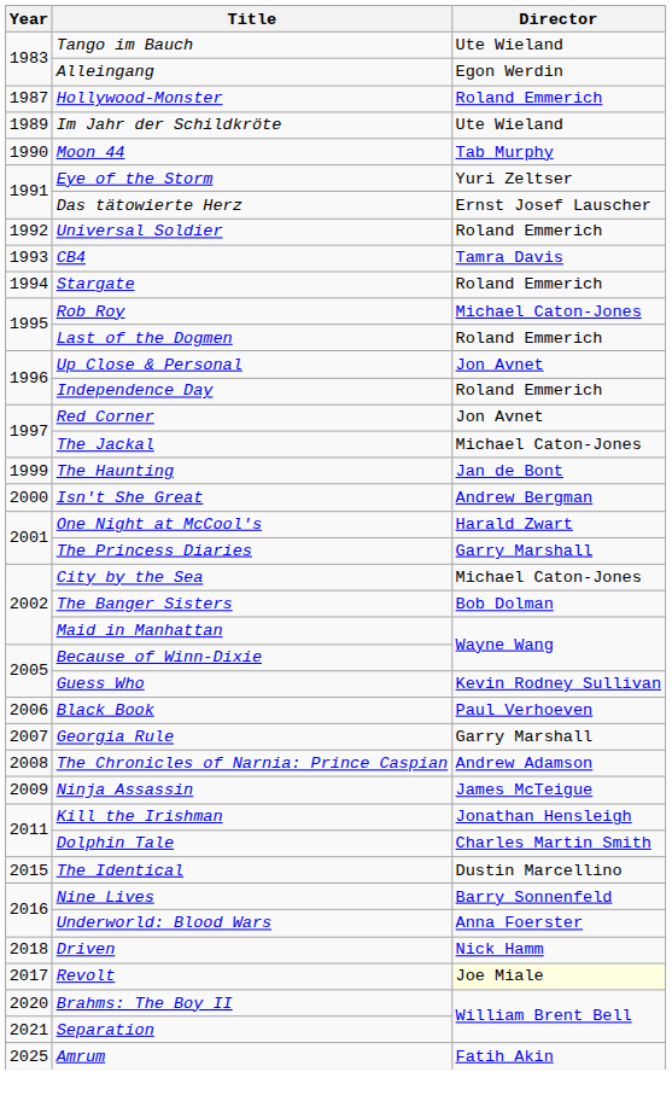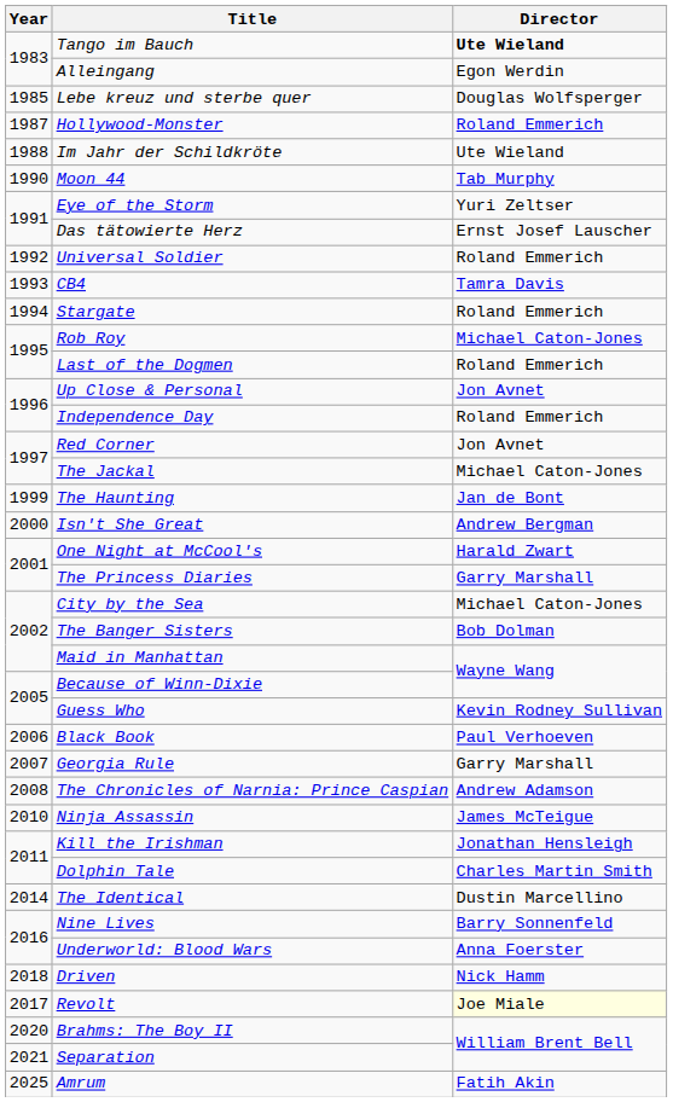Tango im Bauch | Director: normal -> bold
+ row: 1985 | Lebe kreuz und sterbe quer | Douglas Wolfsperger
Im Jahr der Schildkröte | Year: 1989 -> 1988
Ninja Assassin | Year: 2009 -> 2010
The Identical | Year: 2015 -> 2014
